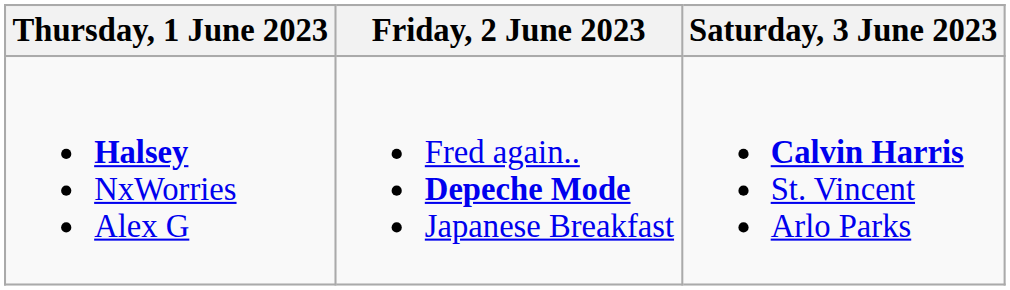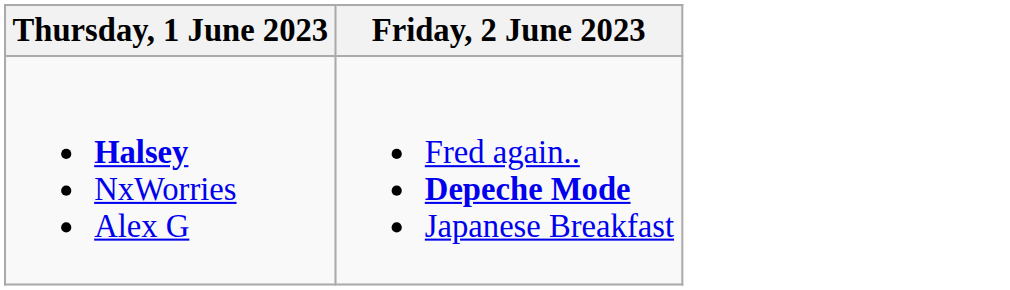- column: Saturday, 3 June 2023 | Calvin Harris St. Vincent Arlo Parks
